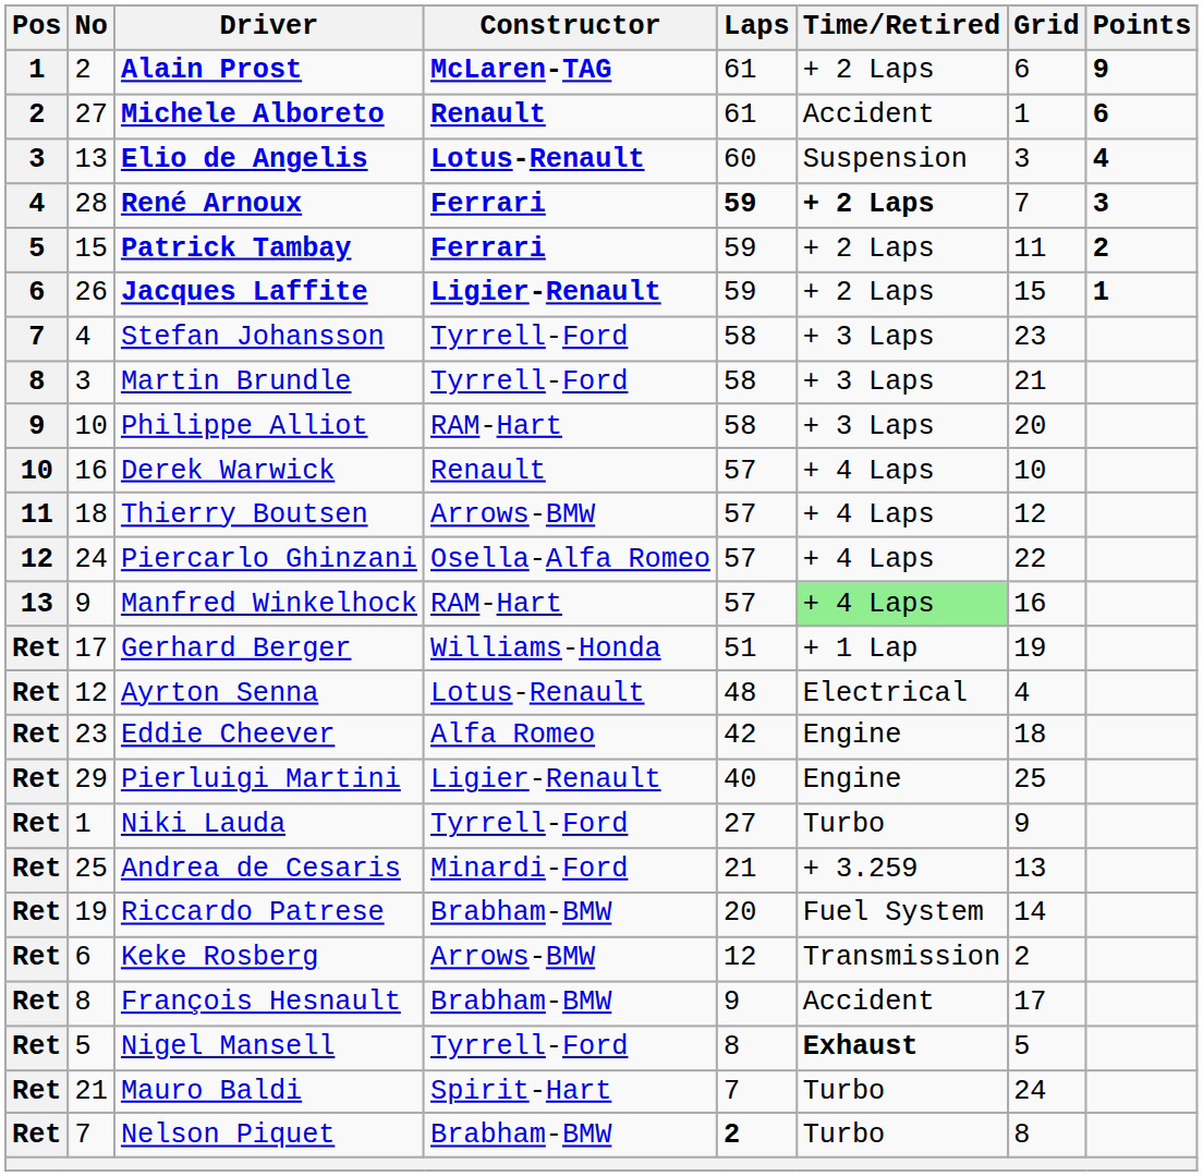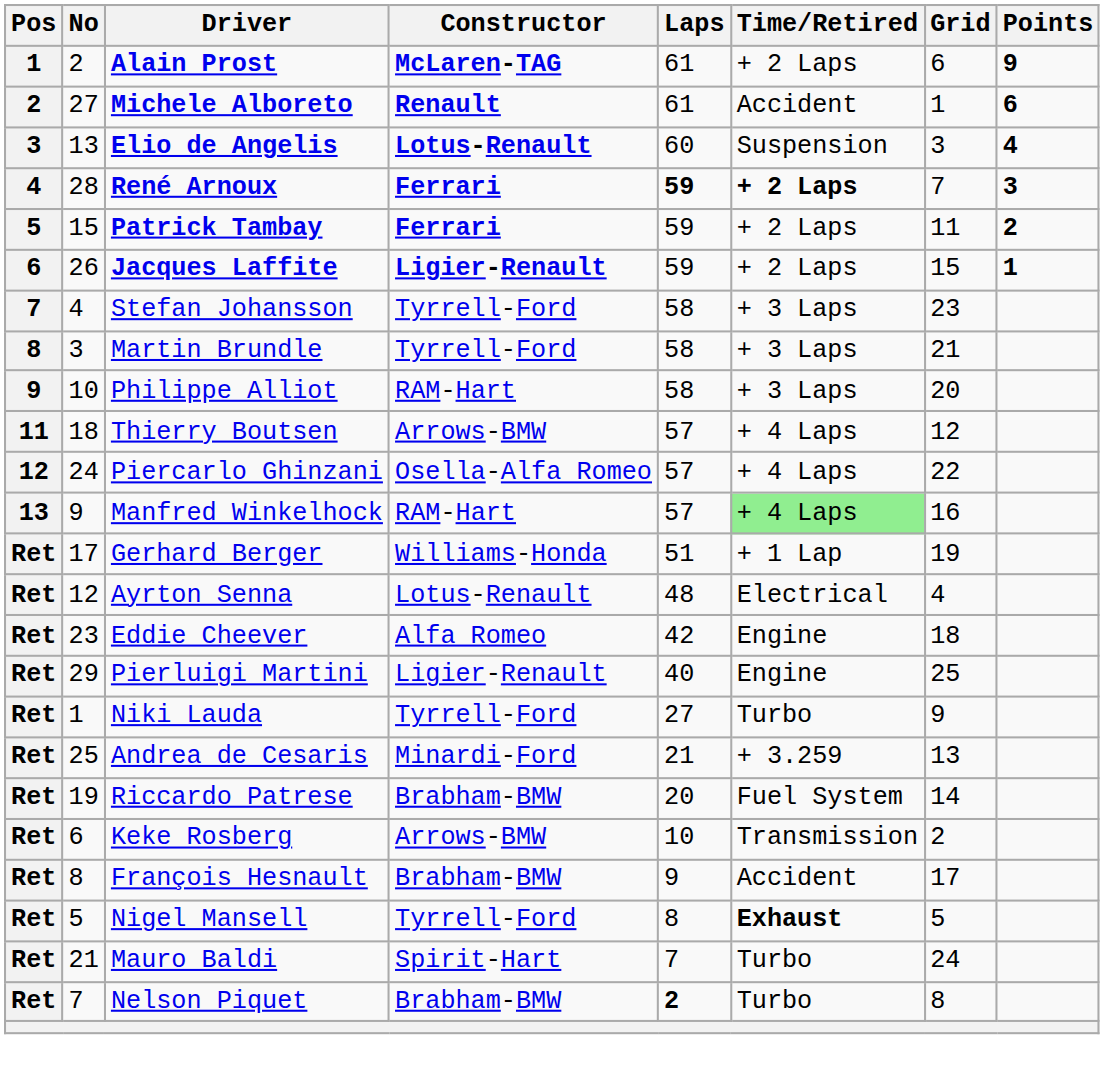- row: 10 | 16 | Derek Warwick | Renault | 57 | + 4 Laps | 10
Keke Rosberg | Laps: 12 -> 10
